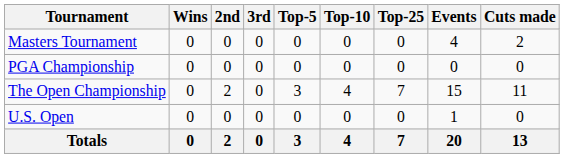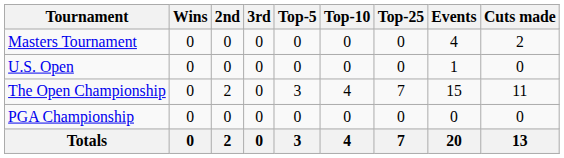rows swapped: U.S. Open <-> PGA Championship
